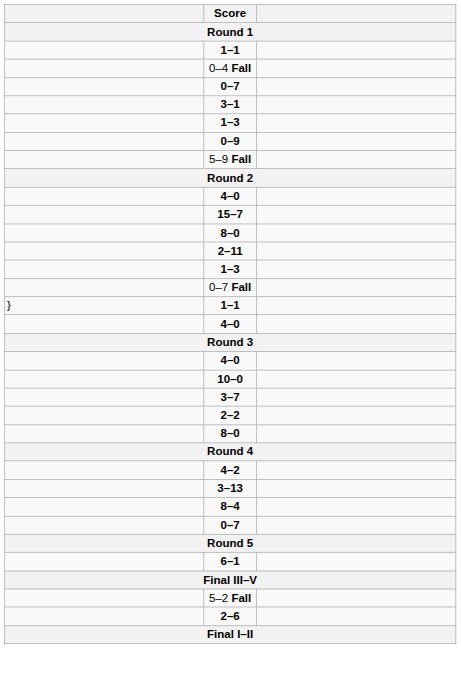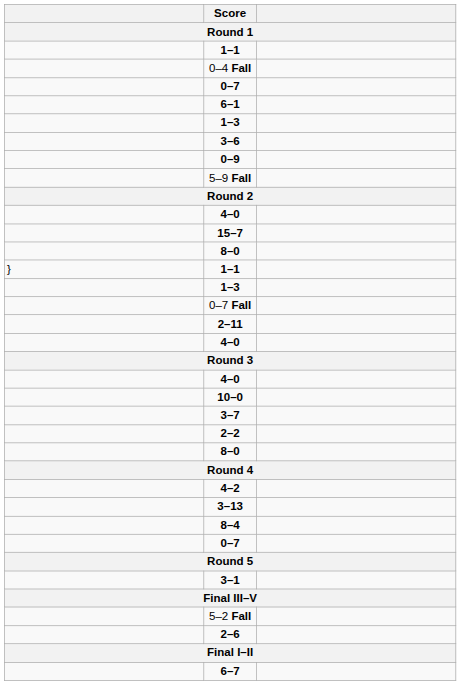rows swapped: 6–1 <-> 3–1
+ row: 3–6
rows swapped: 2–11 <-> } / 1–1
+ row: 6–7
